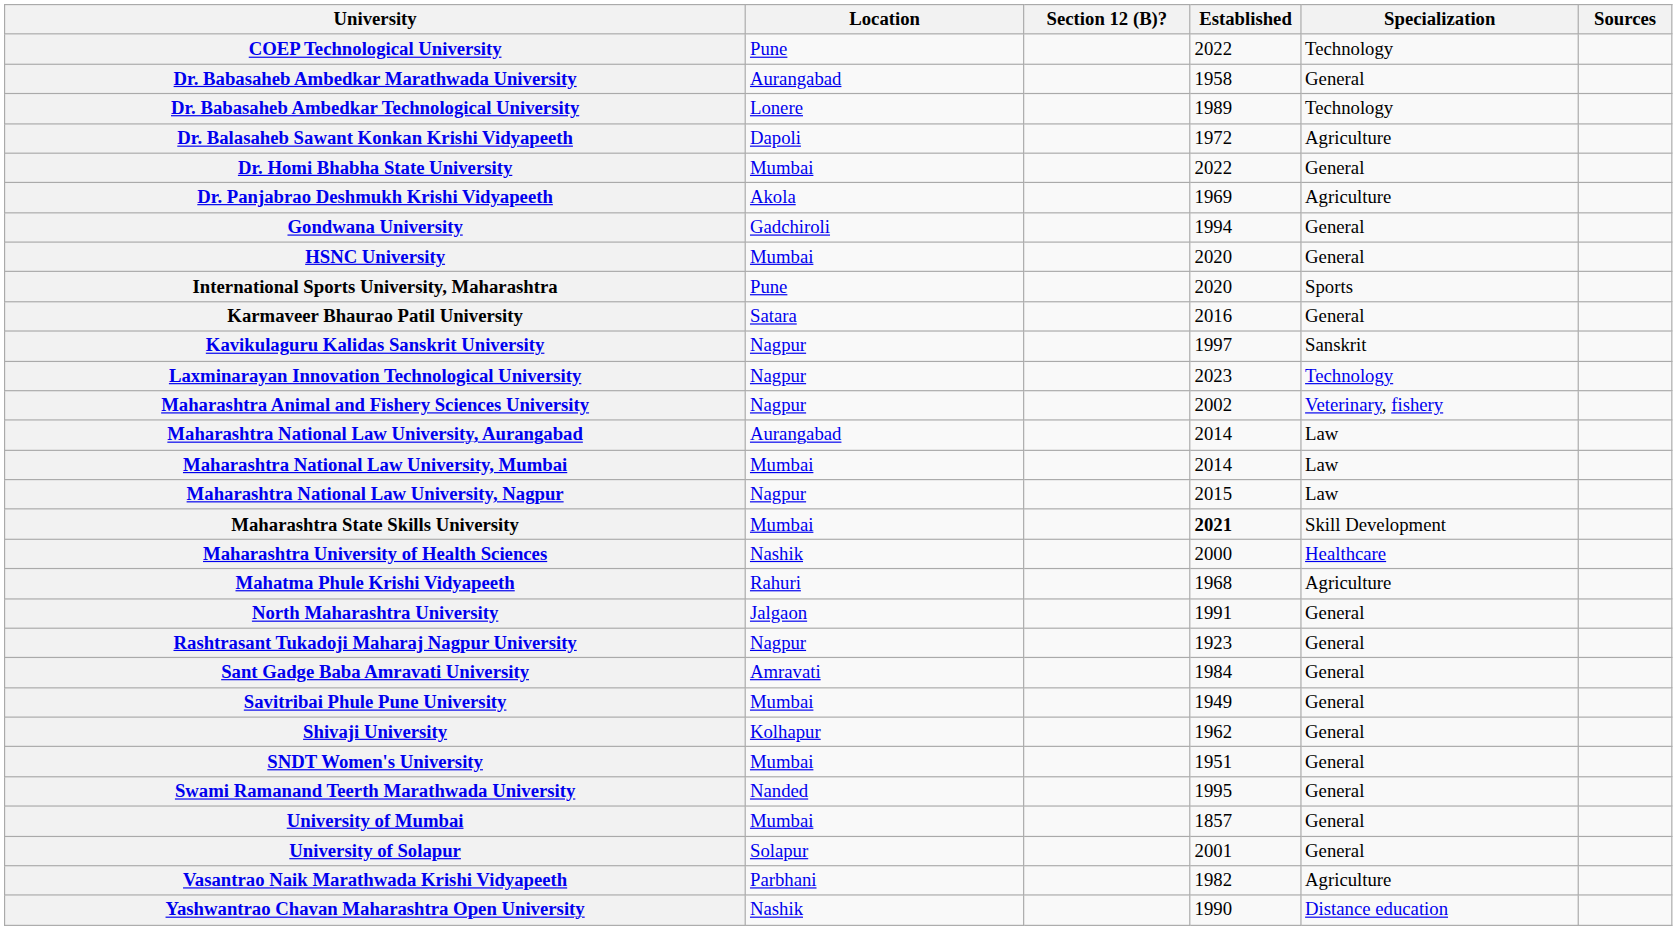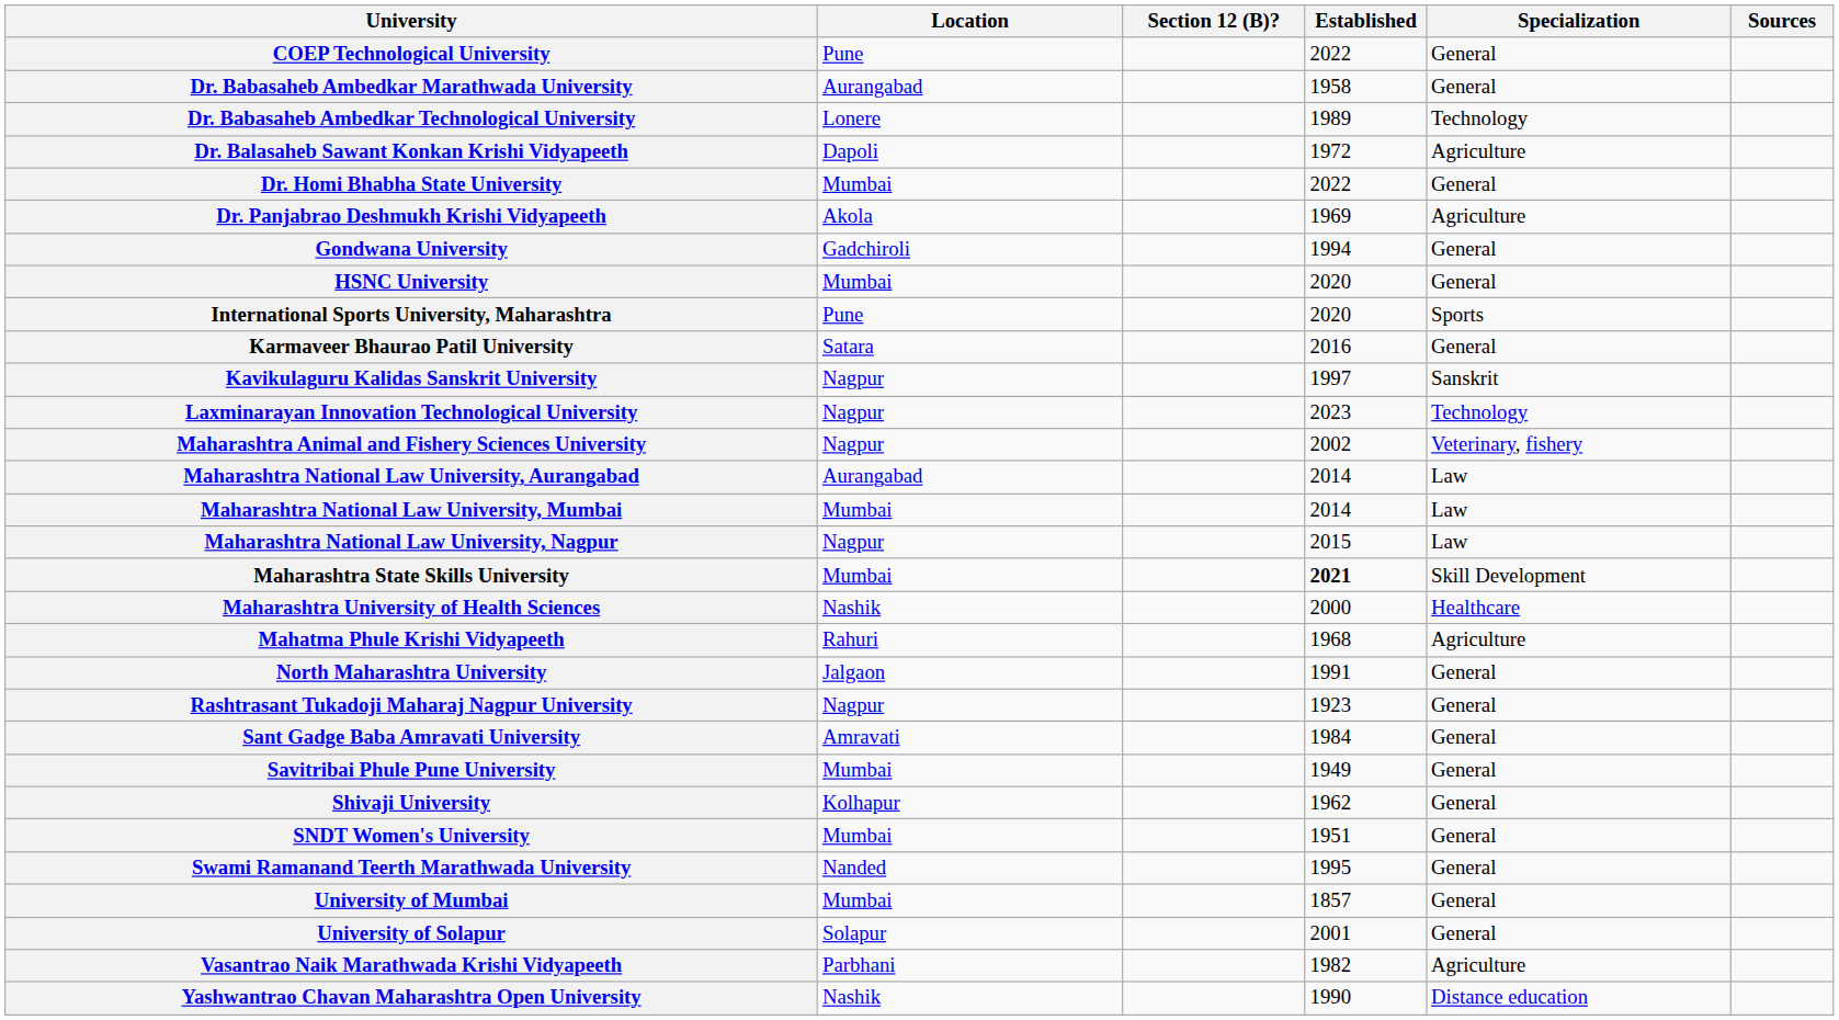COEP Technological University | Specialization: Technology -> General
